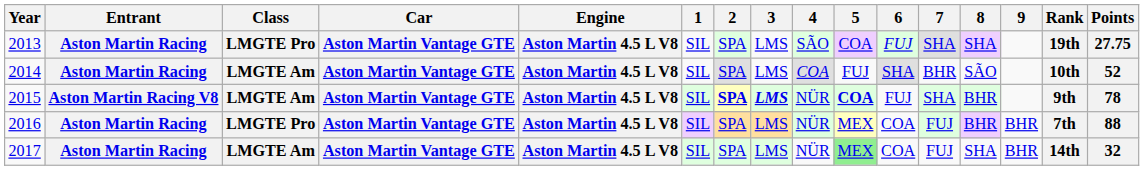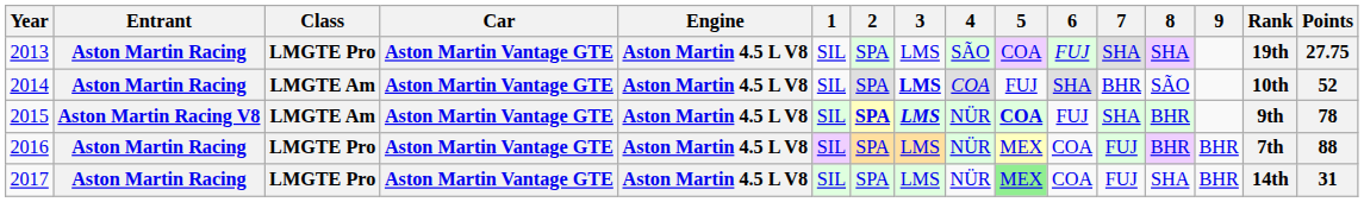2014 | 3: normal -> bold
2017 | Class: LMGTE Am -> LMGTE Pro
2017 | Points: 32 -> 31
